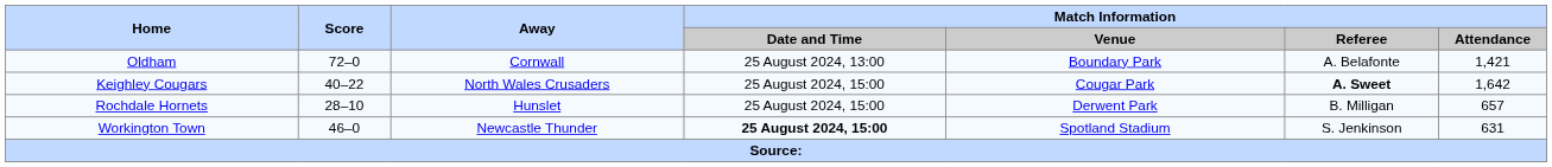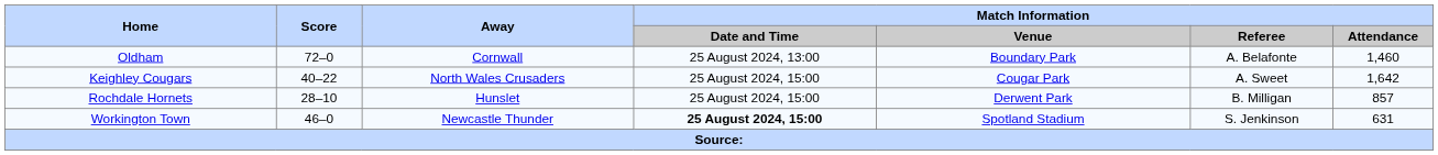Oldham | Match Information / Attendance: 1,421 -> 1,460
Keighley Cougars | Match Information / Referee: bold -> normal
Rochdale Hornets | Match Information / Attendance: 657 -> 857
